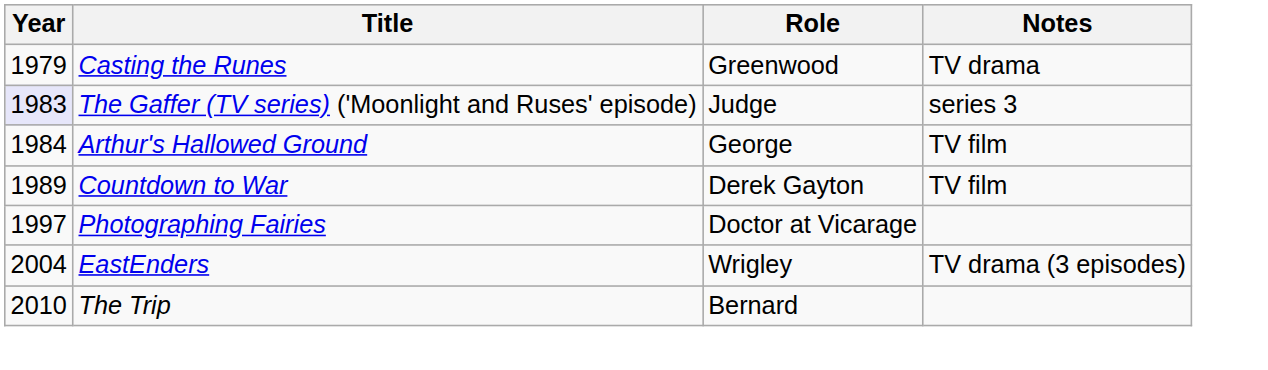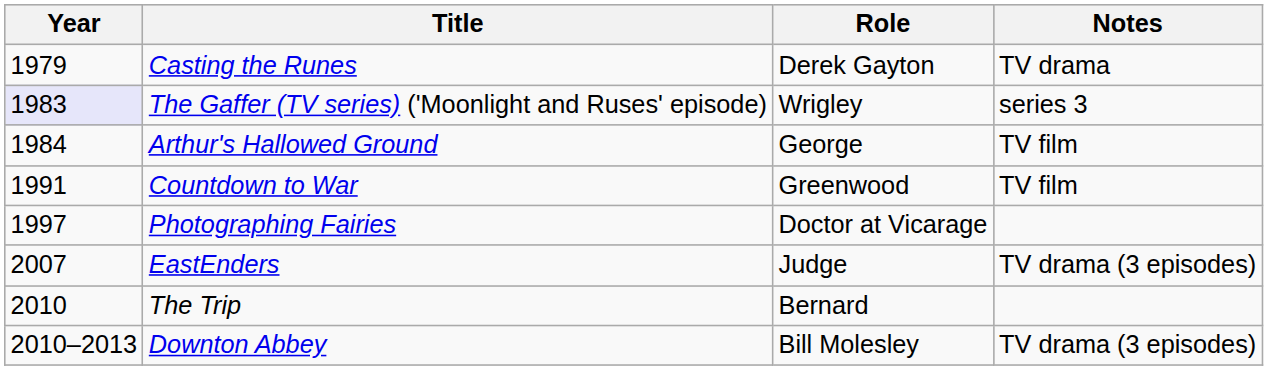Casting the Runes | Role: Greenwood -> Derek Gayton
The Gaffer (TV series) ('Moonlight and Ruses' episode) | Role: Judge -> Wrigley
Countdown to War | Year: 1989 -> 1991
Countdown to War | Role: Derek Gayton -> Greenwood
EastEnders | Year: 2004 -> 2007
EastEnders | Role: Wrigley -> Judge
+ row: 2010–2013 | Downton Abbey | Bill Molesley | TV drama (3 episodes)
